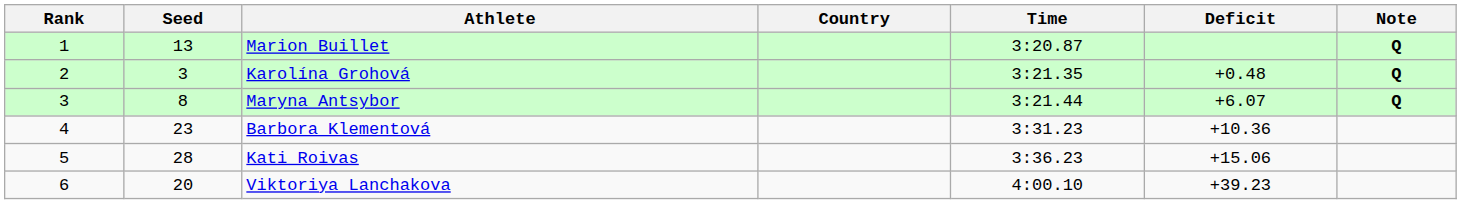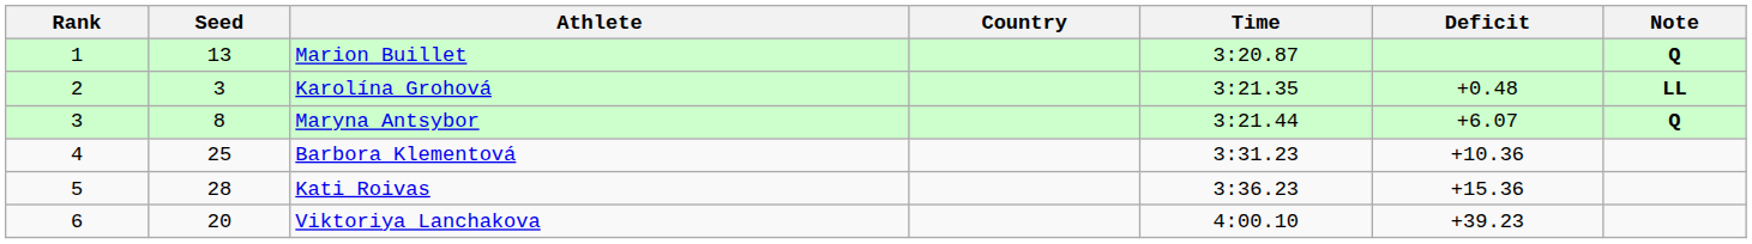Karolína Grohová | Note: Q -> LL
Barbora Klementová | Seed: 23 -> 25
Kati Roivas | Deficit: +15.06 -> +15.36
